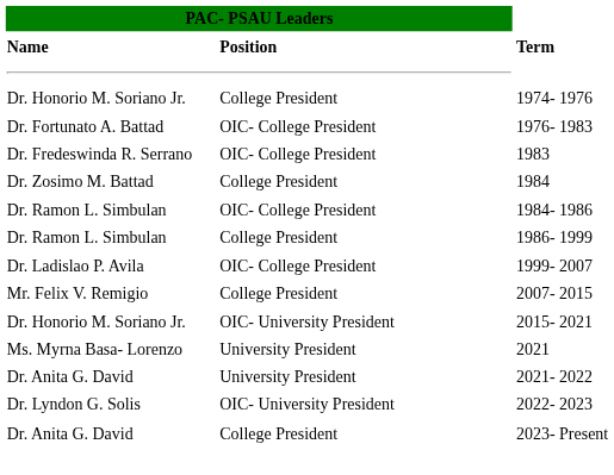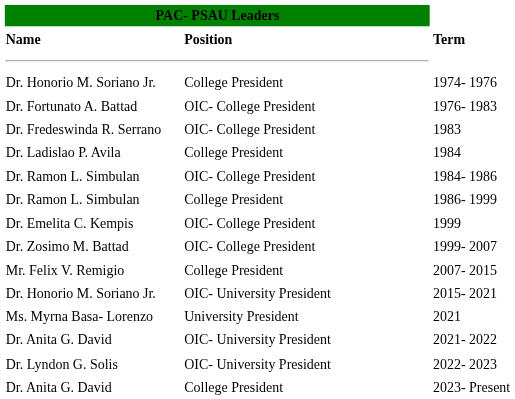1984 | PAC- PSAU Leaders / Name: Dr. Zosimo M. Battad -> Dr. Ladislao P. Avila
+ row: Dr. Emelita C. Kempis | OIC- College President | 1999
1999- 2007 | PAC- PSAU Leaders / Name: Dr. Ladislao P. Avila -> Dr. Zosimo M. Battad
2021- 2022 | PAC- PSAU Leaders / Position: University President -> OIC- University President
